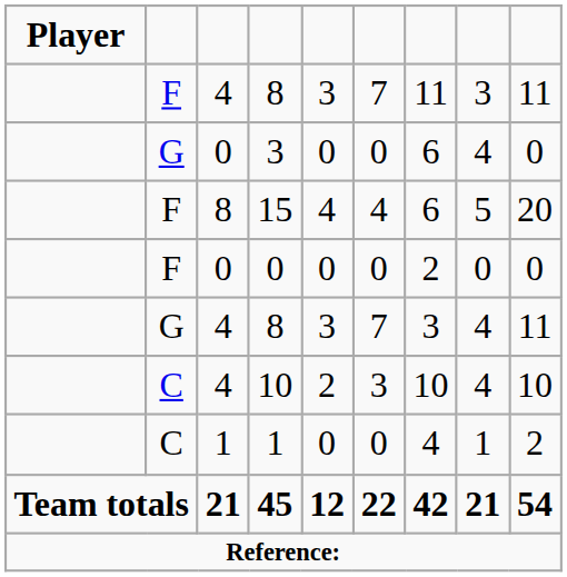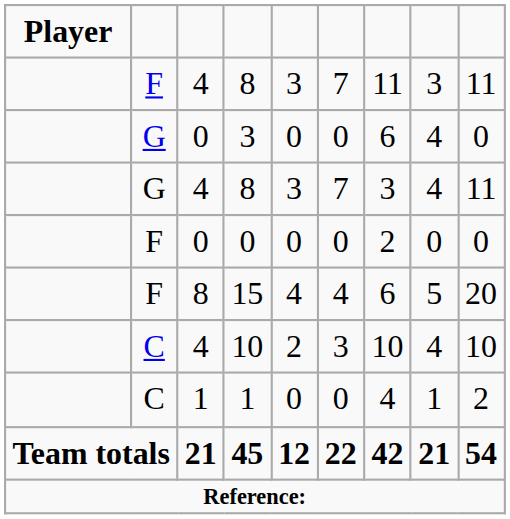rows swapped: G / 8 <-> 15
